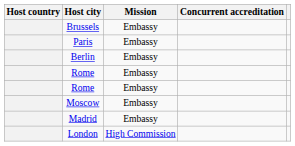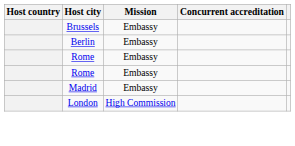- row: Paris | Embassy
- row: Moscow | Embassy
